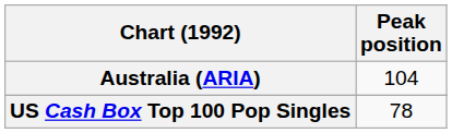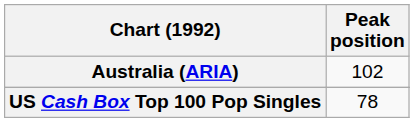Australia (ARIA) | Peak position: 104 -> 102
